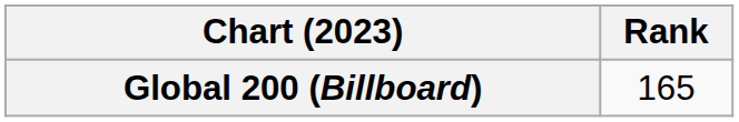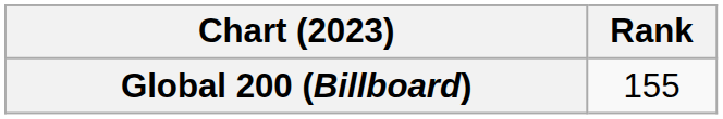Global 200 (Billboard) | Rank: 165 -> 155
